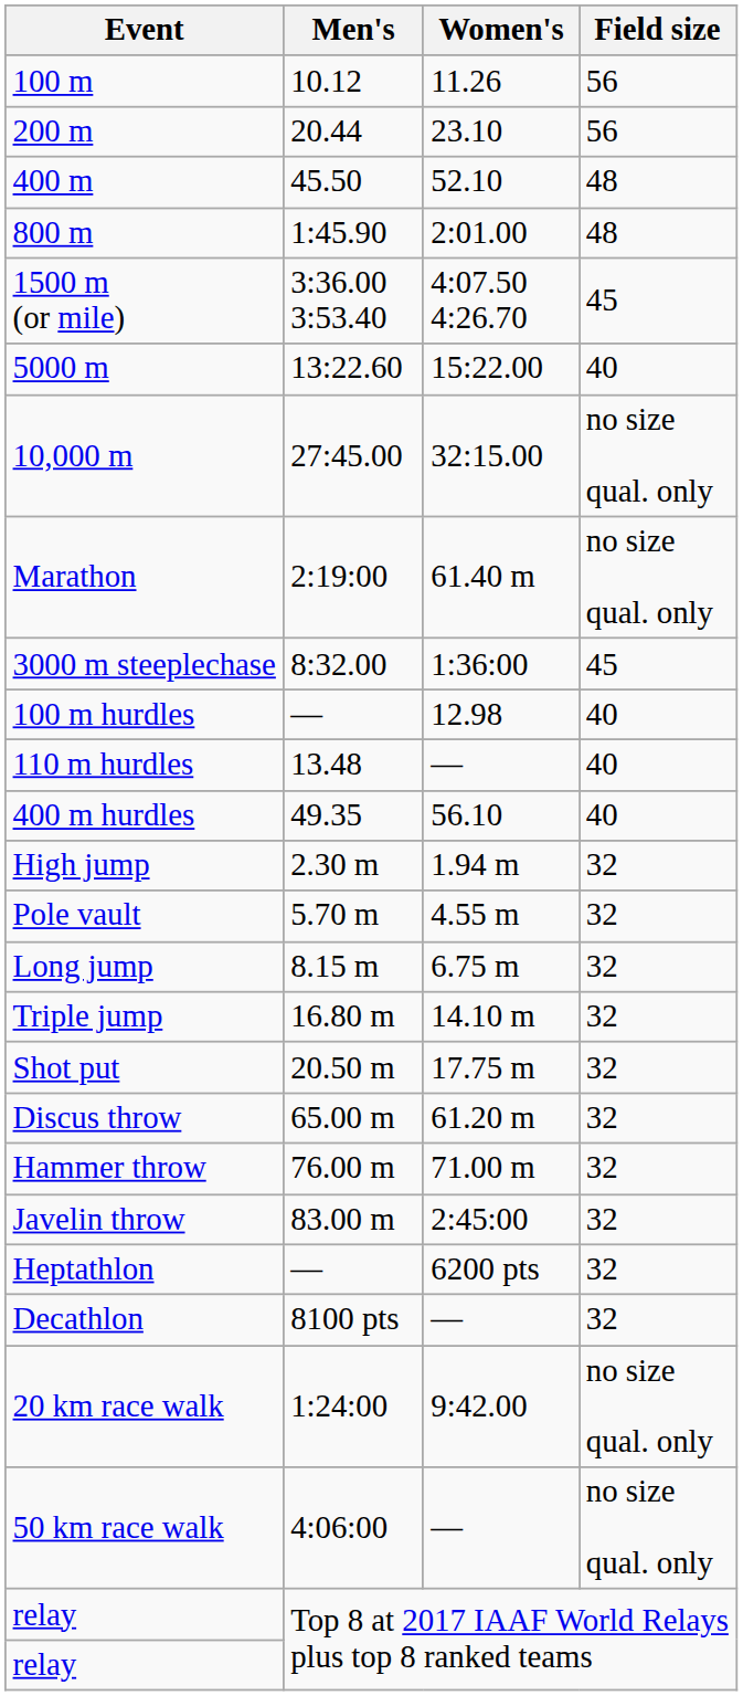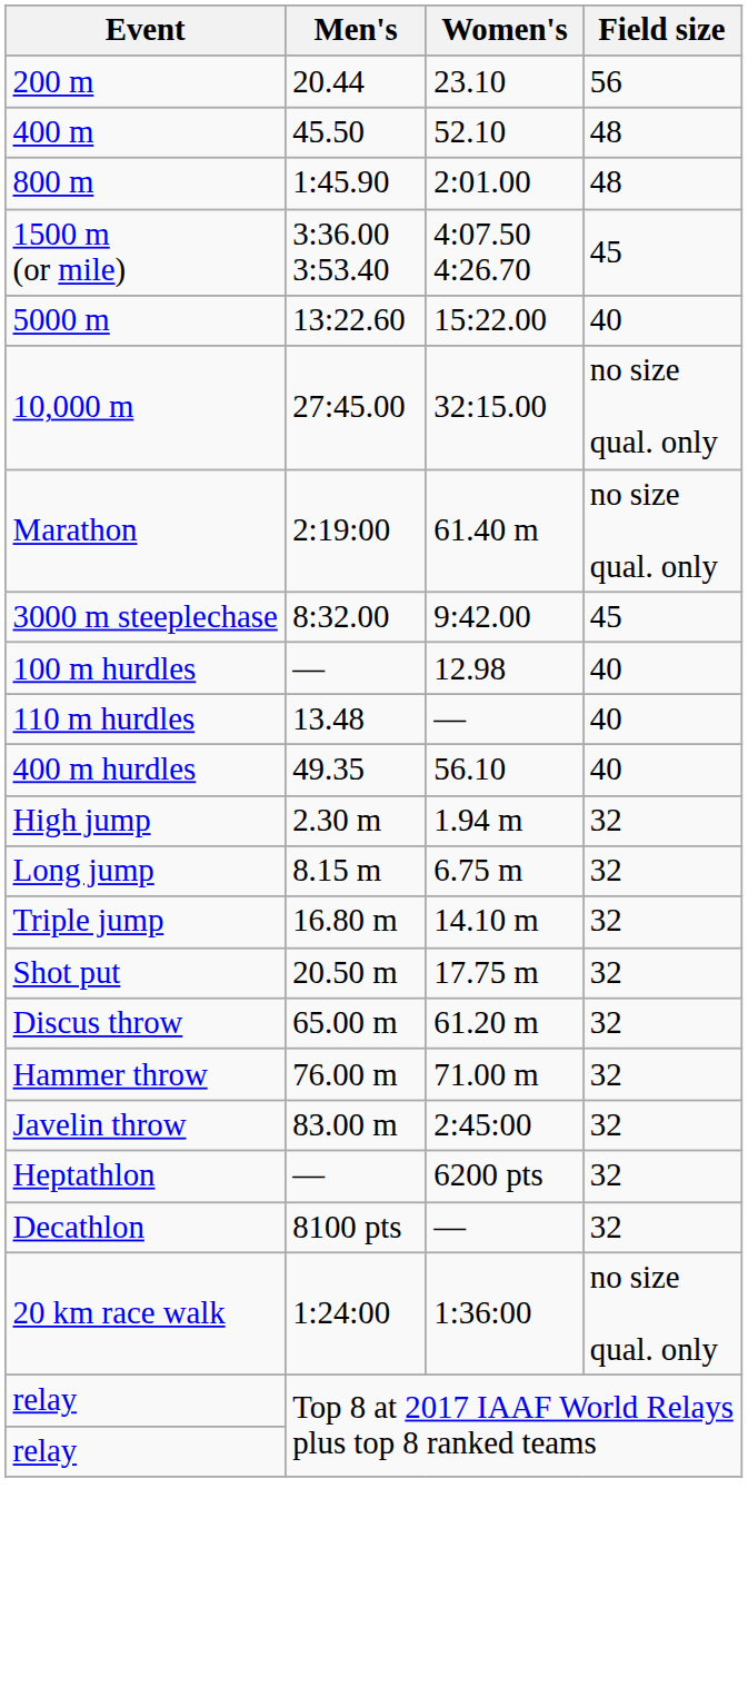- row: 100 m | 10.12 | 11.26 | 56
3000 m steeplechase | Women's: 1:36:00 -> 9:42.00
- row: Pole vault | 5.70 m | 4.55 m | 32
20 km race walk | Women's: 9:42.00 -> 1:36:00
- row: 50 km race walk | 4:06:00 | — | no size qual. only
